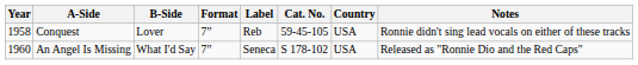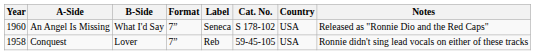rows swapped: Conquest <-> An Angel Is Missing
